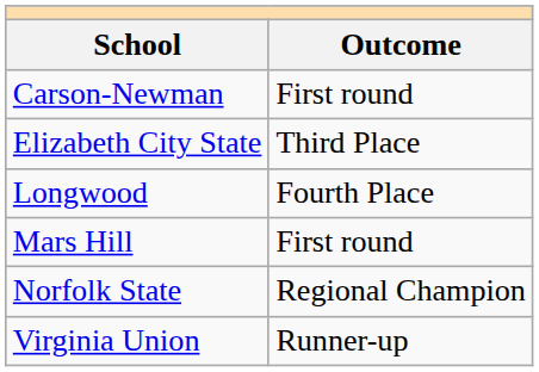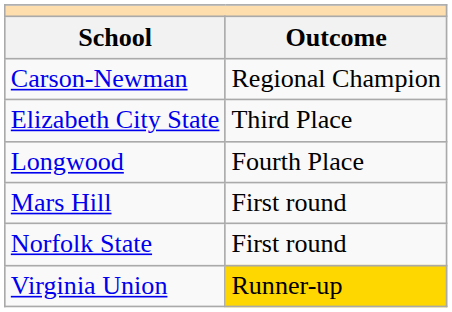Carson-Newman | Outcome: First round -> Regional Champion
Norfolk State | Outcome: Regional Champion -> First round
Virginia Union | Outcome: no background -> gold background
